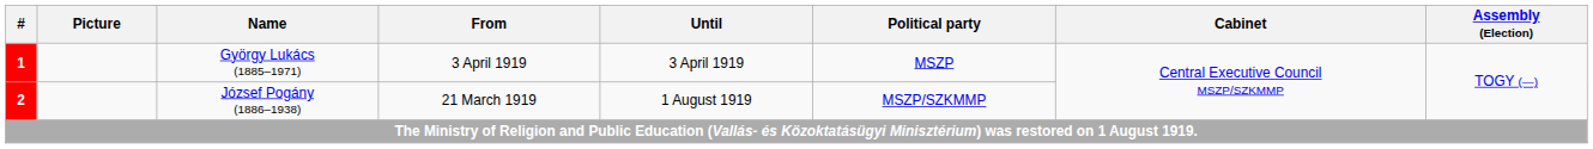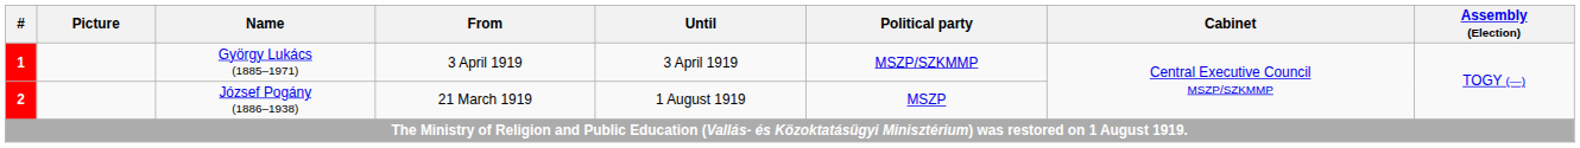1 | Political party: MSZP -> MSZP/SZKMMP
2 | Political party: MSZP/SZKMMP -> MSZP
